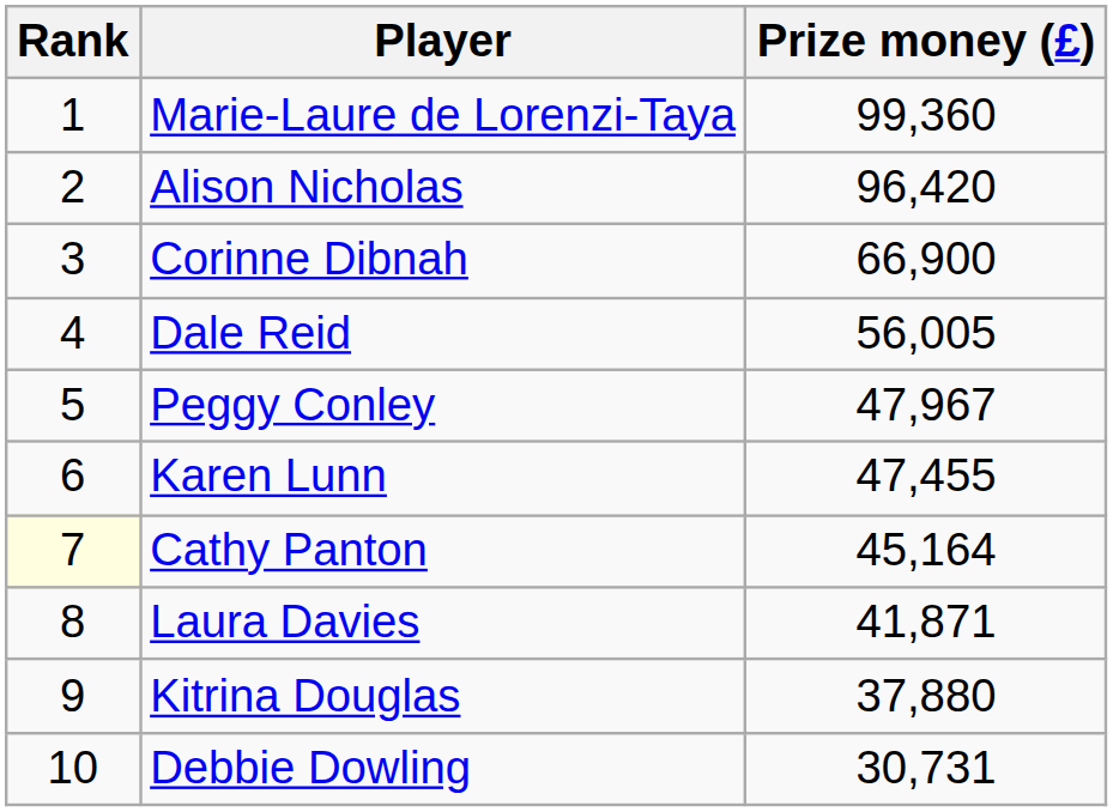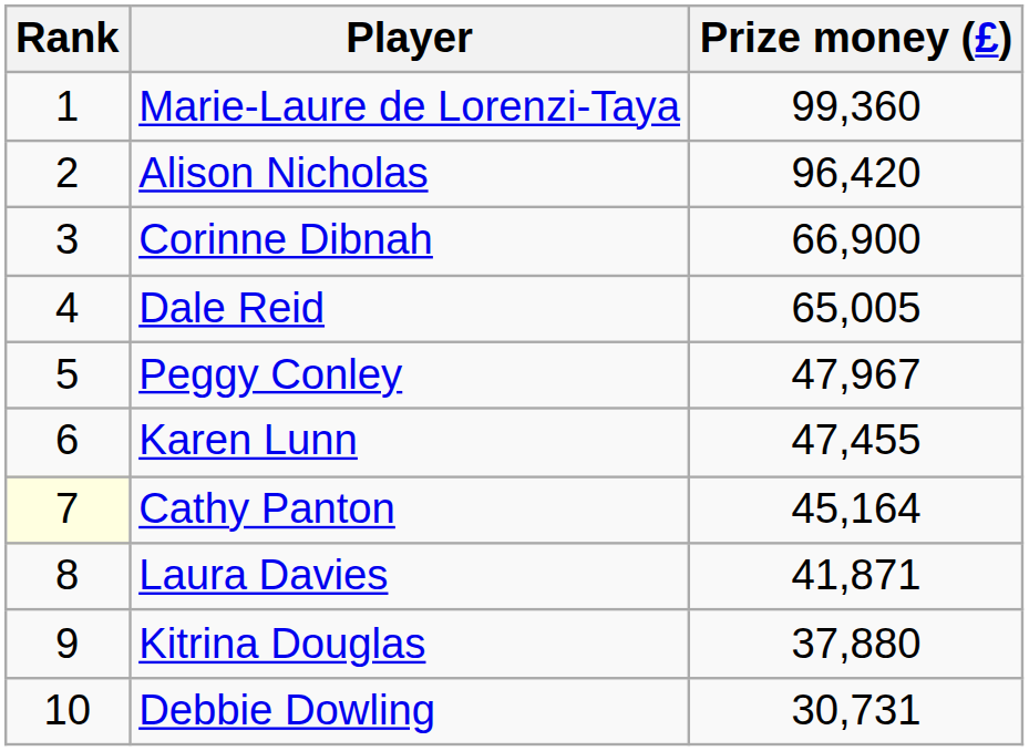Dale Reid | Prize money (£): 56,005 -> 65,005
